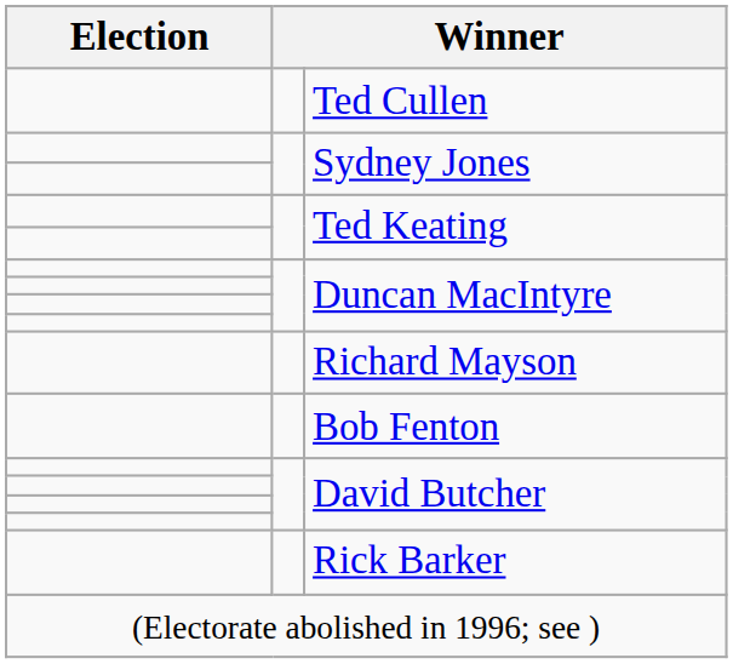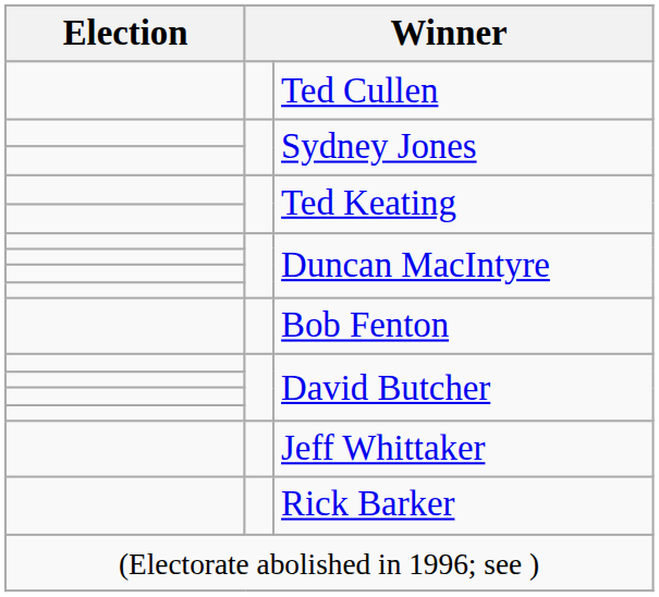- row: Richard Mayson
+ row: Jeff Whittaker
